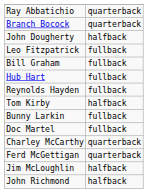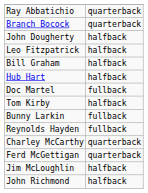Leo Fitzpatrick | column 2: fullback -> halfback
Bill Graham | column 2: fullback -> halfback
Hub Hart | column 2: fullback -> halfback
rows swapped: Reynolds Hayden <-> Doc Martel
